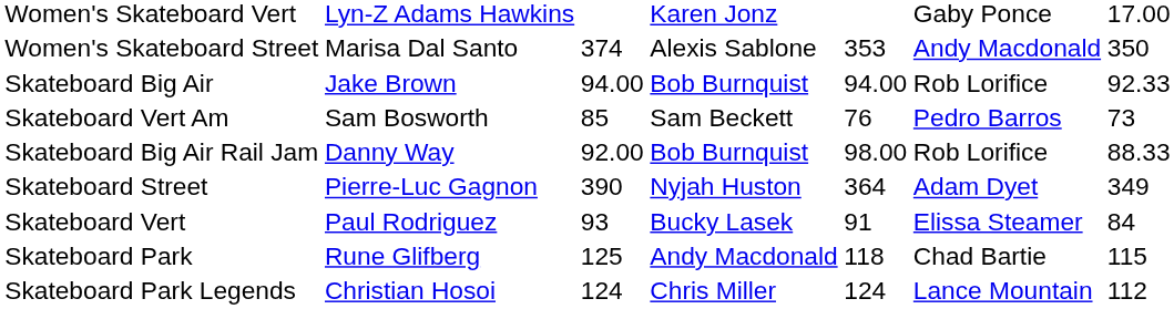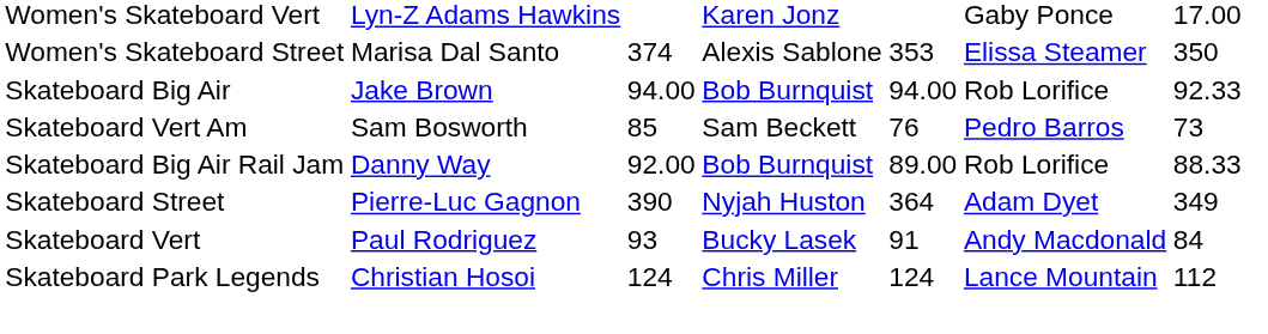Women's Skateboard Street | column 6: Andy Macdonald -> Elissa Steamer
Skateboard Big Air Rail Jam | column 5: 98.00 -> 89.00
Skateboard Vert | column 6: Elissa Steamer -> Andy Macdonald
- row: Skateboard Park | Rune Glifberg | 125 | Andy Macdonald | 118 | Chad Bartie | 115
